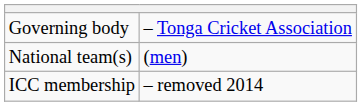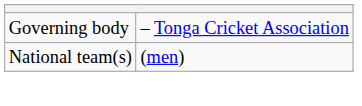- row: ICC membership | – removed 2014
